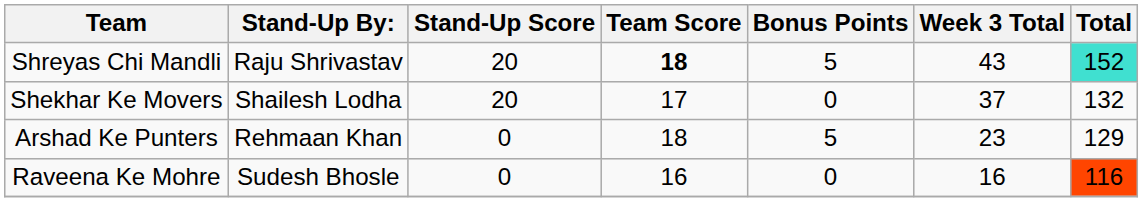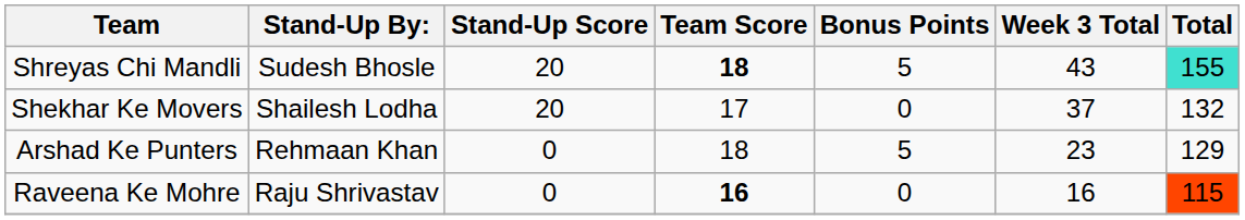Shreyas Chi Mandli | Stand-Up By:: Raju Shrivastav -> Sudesh Bhosle
Shreyas Chi Mandli | Total: 152 -> 155
Raveena Ke Mohre | Stand-Up By:: Sudesh Bhosle -> Raju Shrivastav
Raveena Ke Mohre | Team Score: normal -> bold
Raveena Ke Mohre | Total: 116 -> 115
